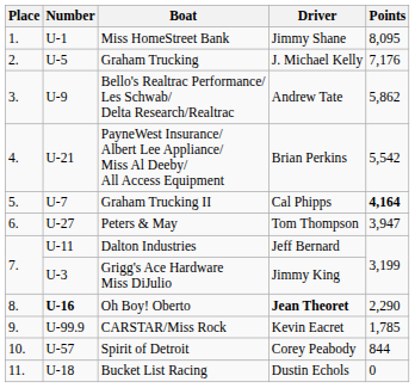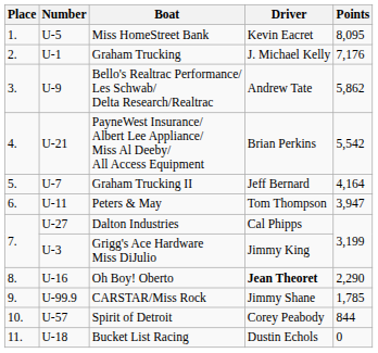Miss HomeStreet Bank | Number: U-1 -> U-5
Miss HomeStreet Bank | Driver: Jimmy Shane -> Kevin Eacret
Graham Trucking | Number: U-5 -> U-1
Graham Trucking II | Driver: Cal Phipps -> Jeff Bernard
Graham Trucking II | Points: bold -> normal
Peters & May | Number: U-27 -> U-11
Dalton Industries | Number: U-11 -> U-27
Dalton Industries | Driver: Jeff Bernard -> Cal Phipps
Oh Boy! Oberto | Number: bold -> normal
CARSTAR/Miss Rock | Driver: Kevin Eacret -> Jimmy Shane
